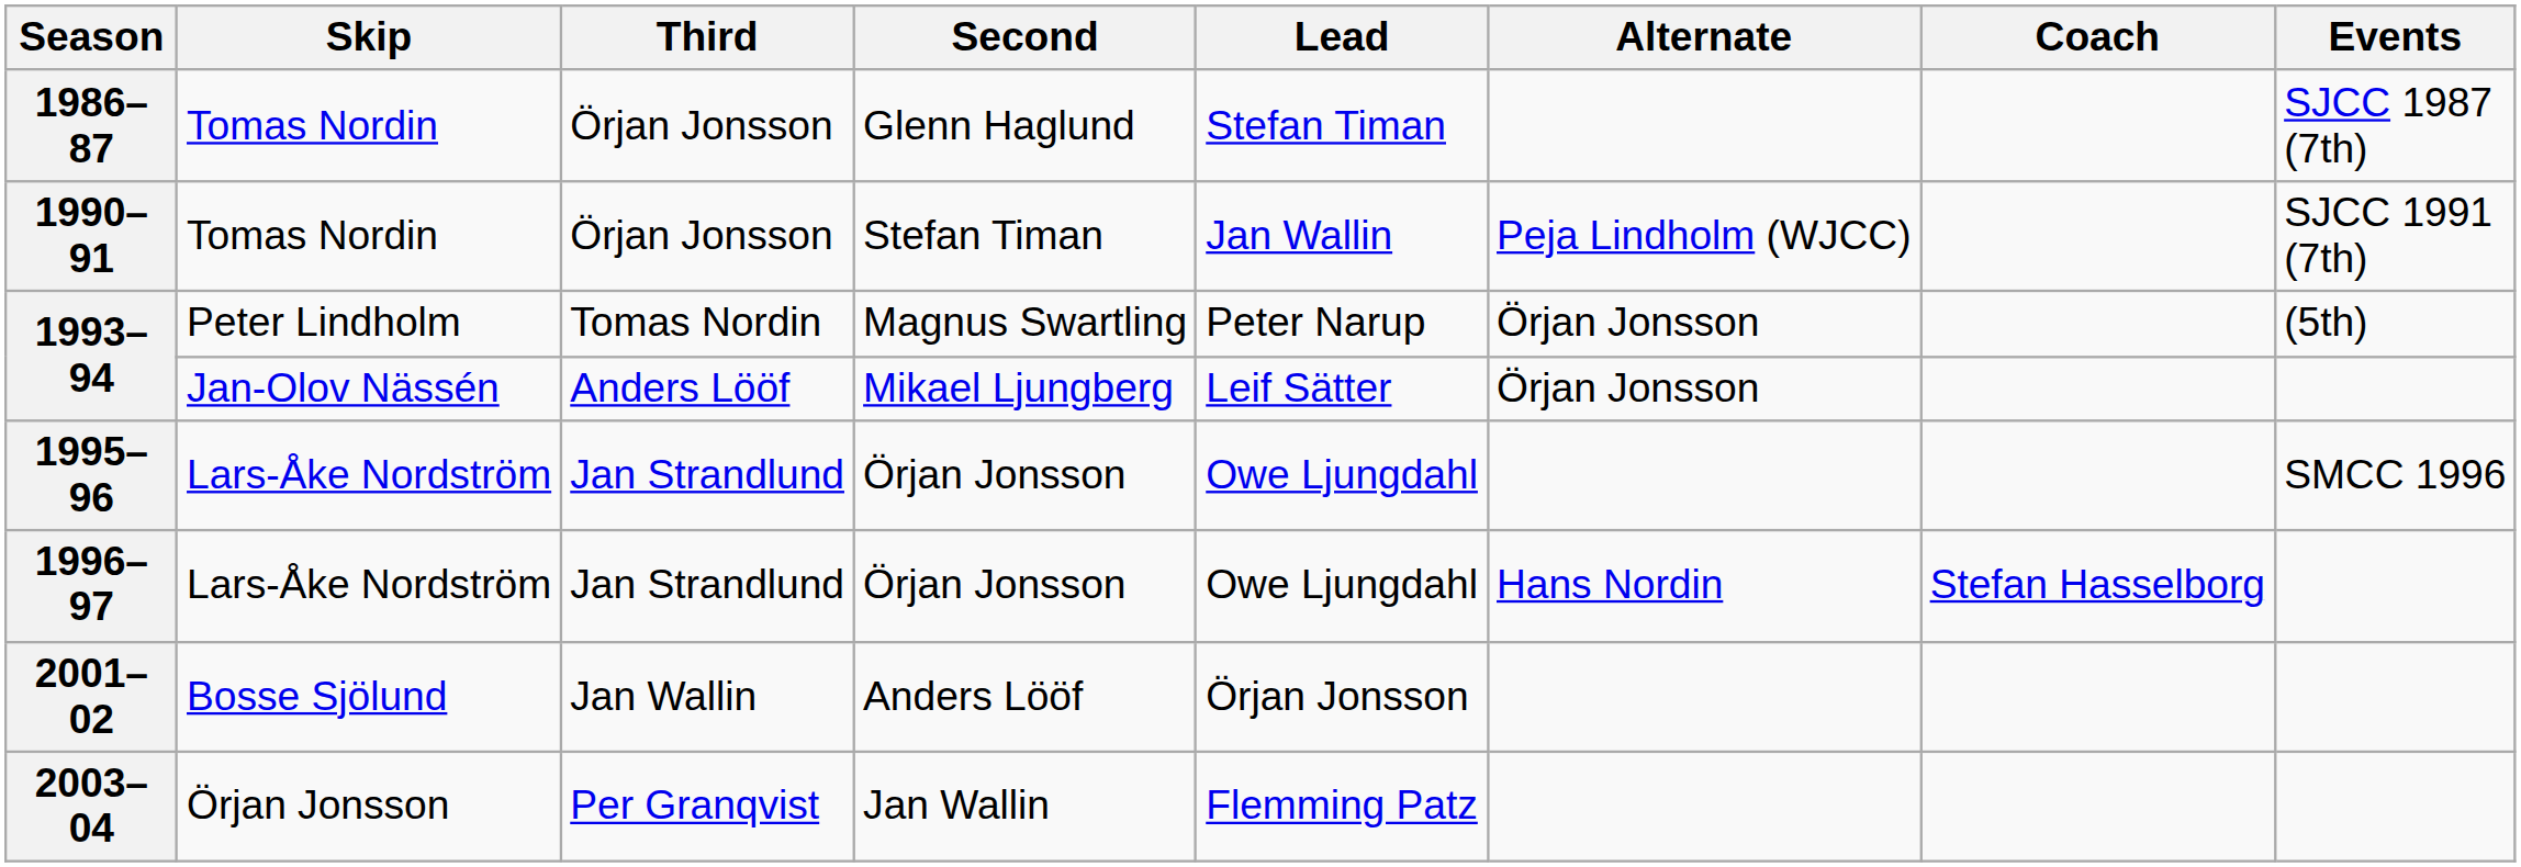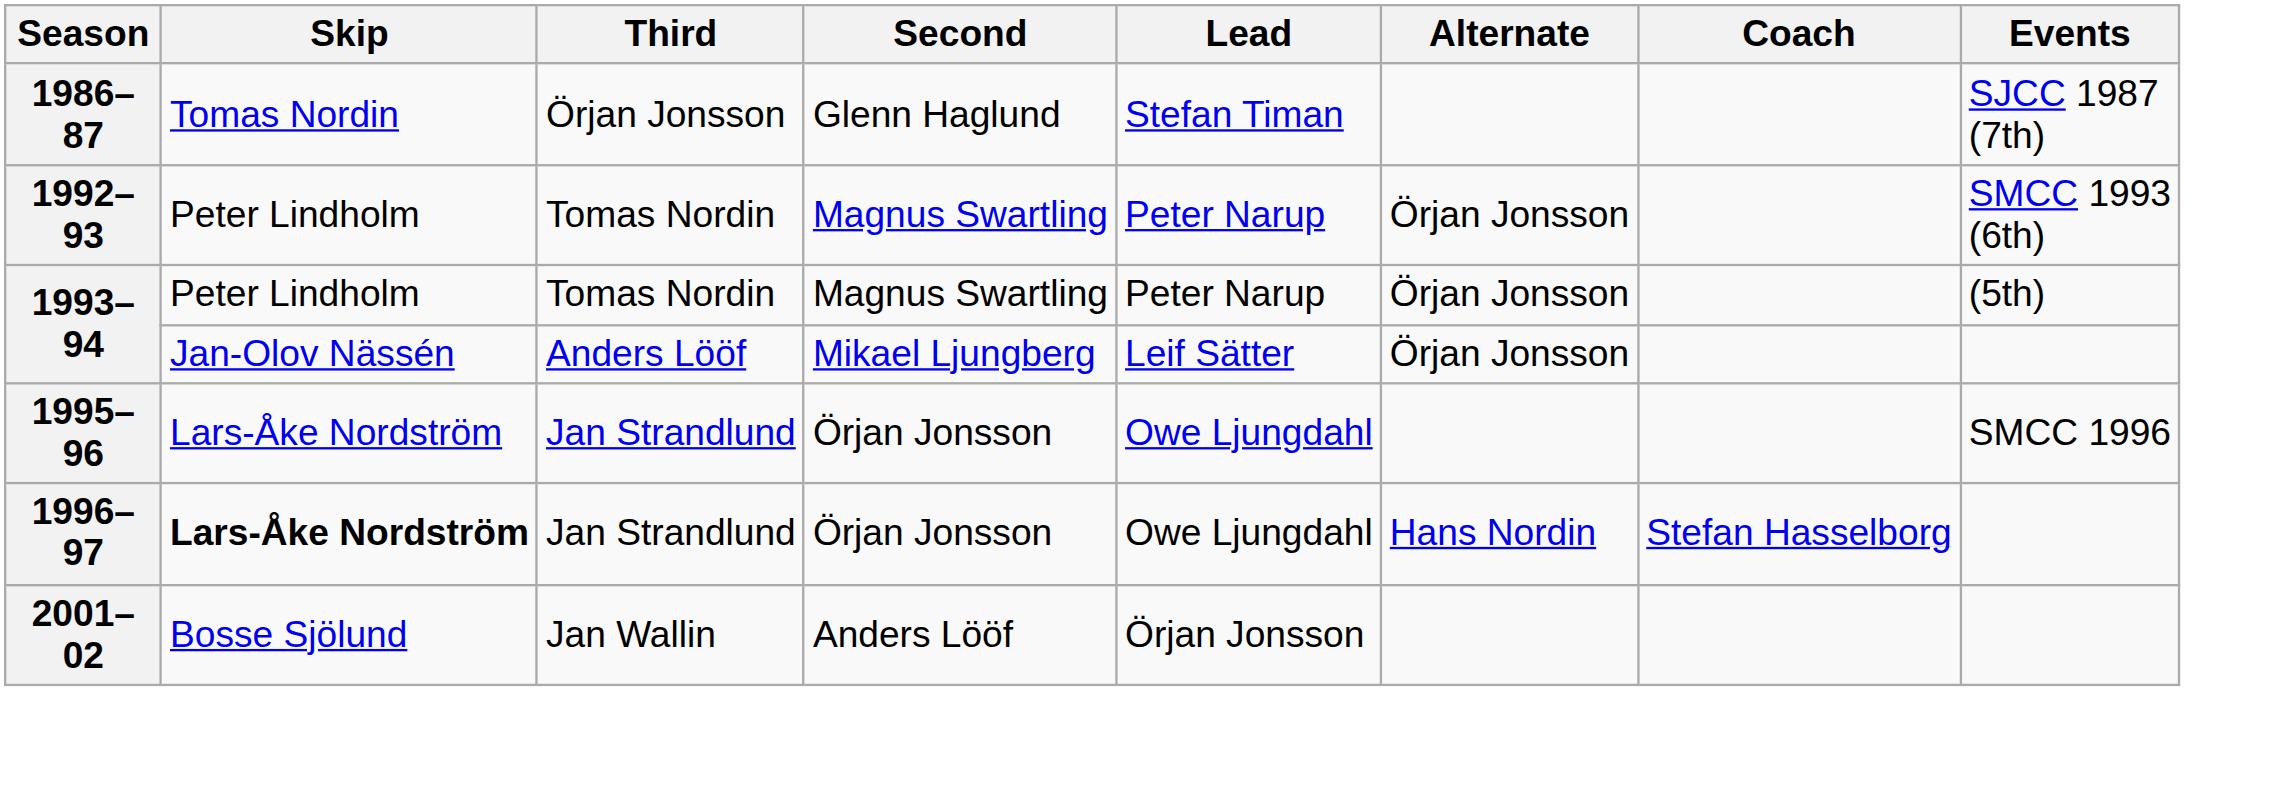- row: 1990–91 | Tomas Nordin | Örjan Jonsson | Stefan Timan | Jan Wallin | Peja Lindholm (WJCC) | SJCC 1991 (7th)
+ row: 1992–93 | Peter Lindholm | Tomas Nordin | Magnus Swartling | Peter Narup | Örjan Jonsson | SMCC 1993 (6th)
1996–97 | Skip: normal -> bold
- row: 2003–04 | Örjan Jonsson | Per Granqvist | Jan Wallin | Flemming Patz
